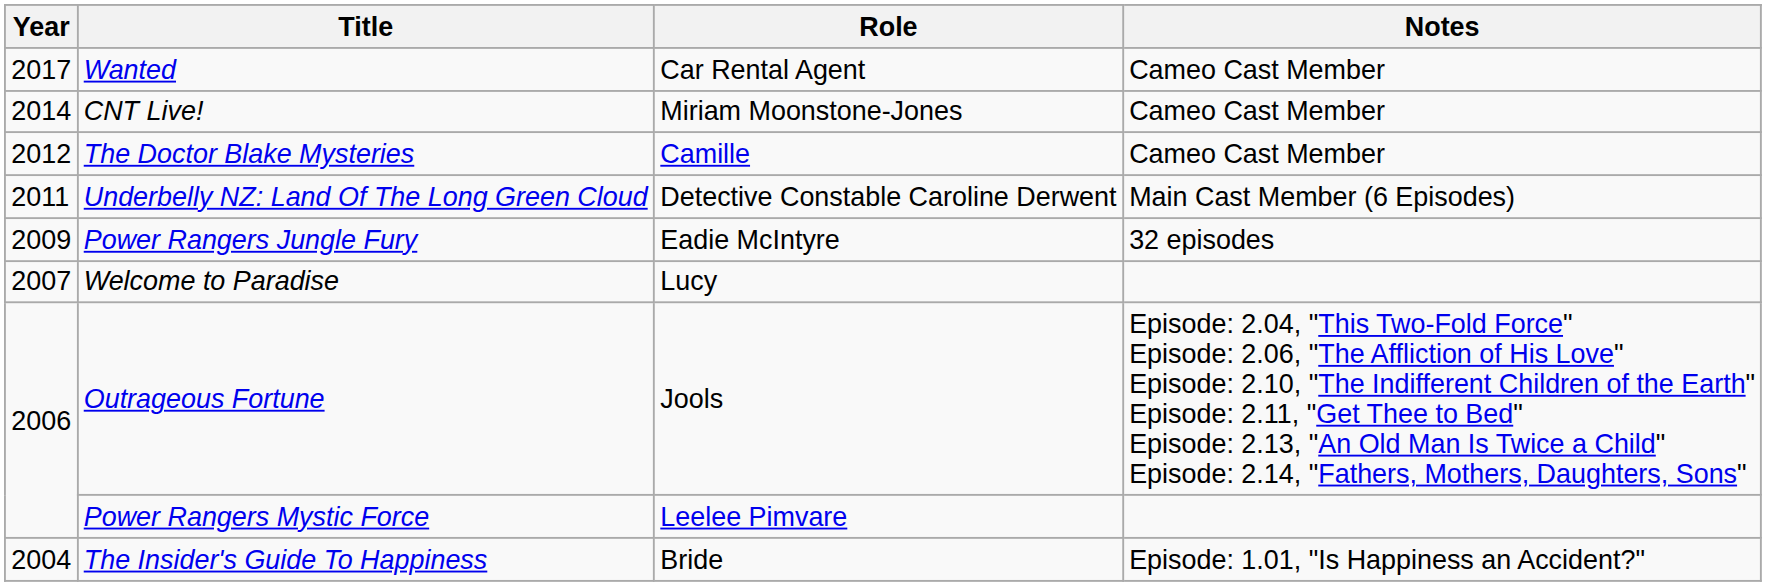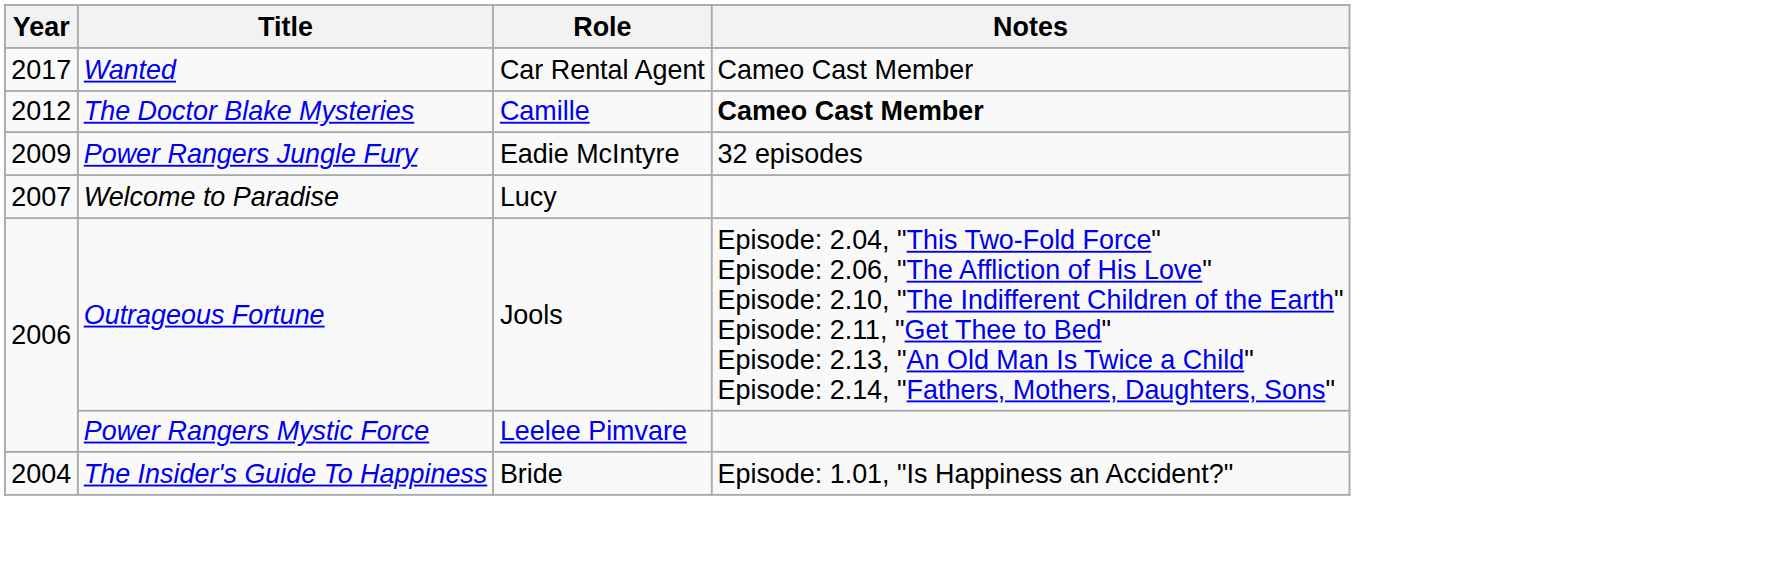- row: 2014 | CNT Live! | Miriam Moonstone-Jones | Cameo Cast Member
The Doctor Blake Mysteries | Notes: normal -> bold
- row: 2011 | Underbelly NZ: Land Of The Long Green Cloud | Detective Constable Caroline Derwent | Main Cast Member (6 Episodes)
